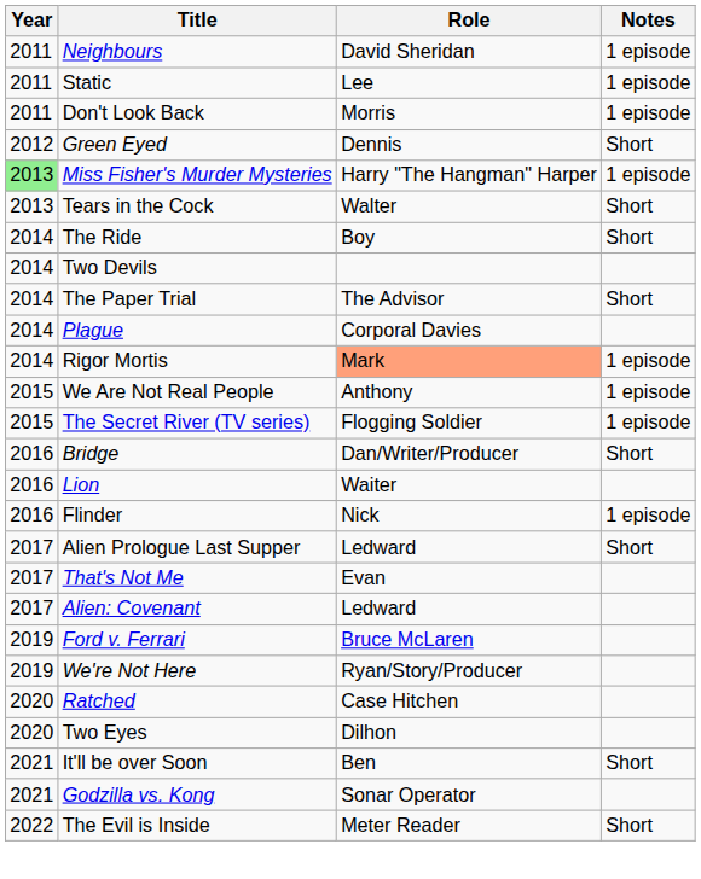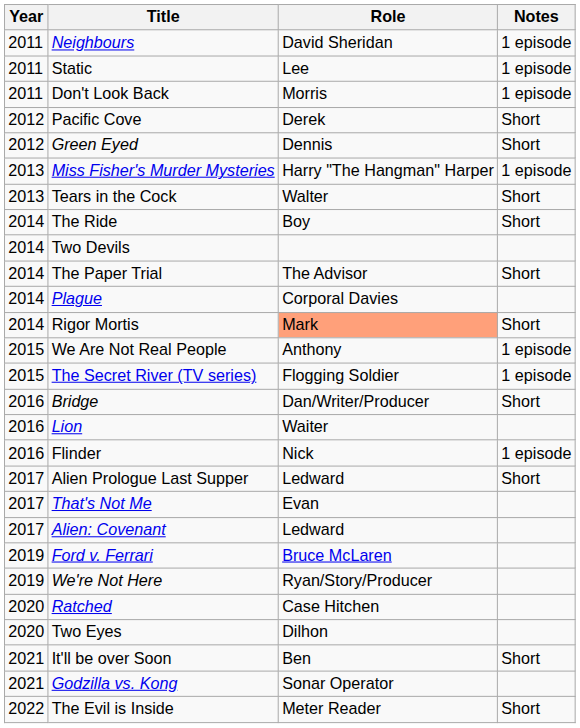+ row: 2012 | Pacific Cove | Derek | Short
Miss Fisher's Murder Mysteries | Year: lightgreen background -> no background
Rigor Mortis | Notes: 1 episode -> Short
